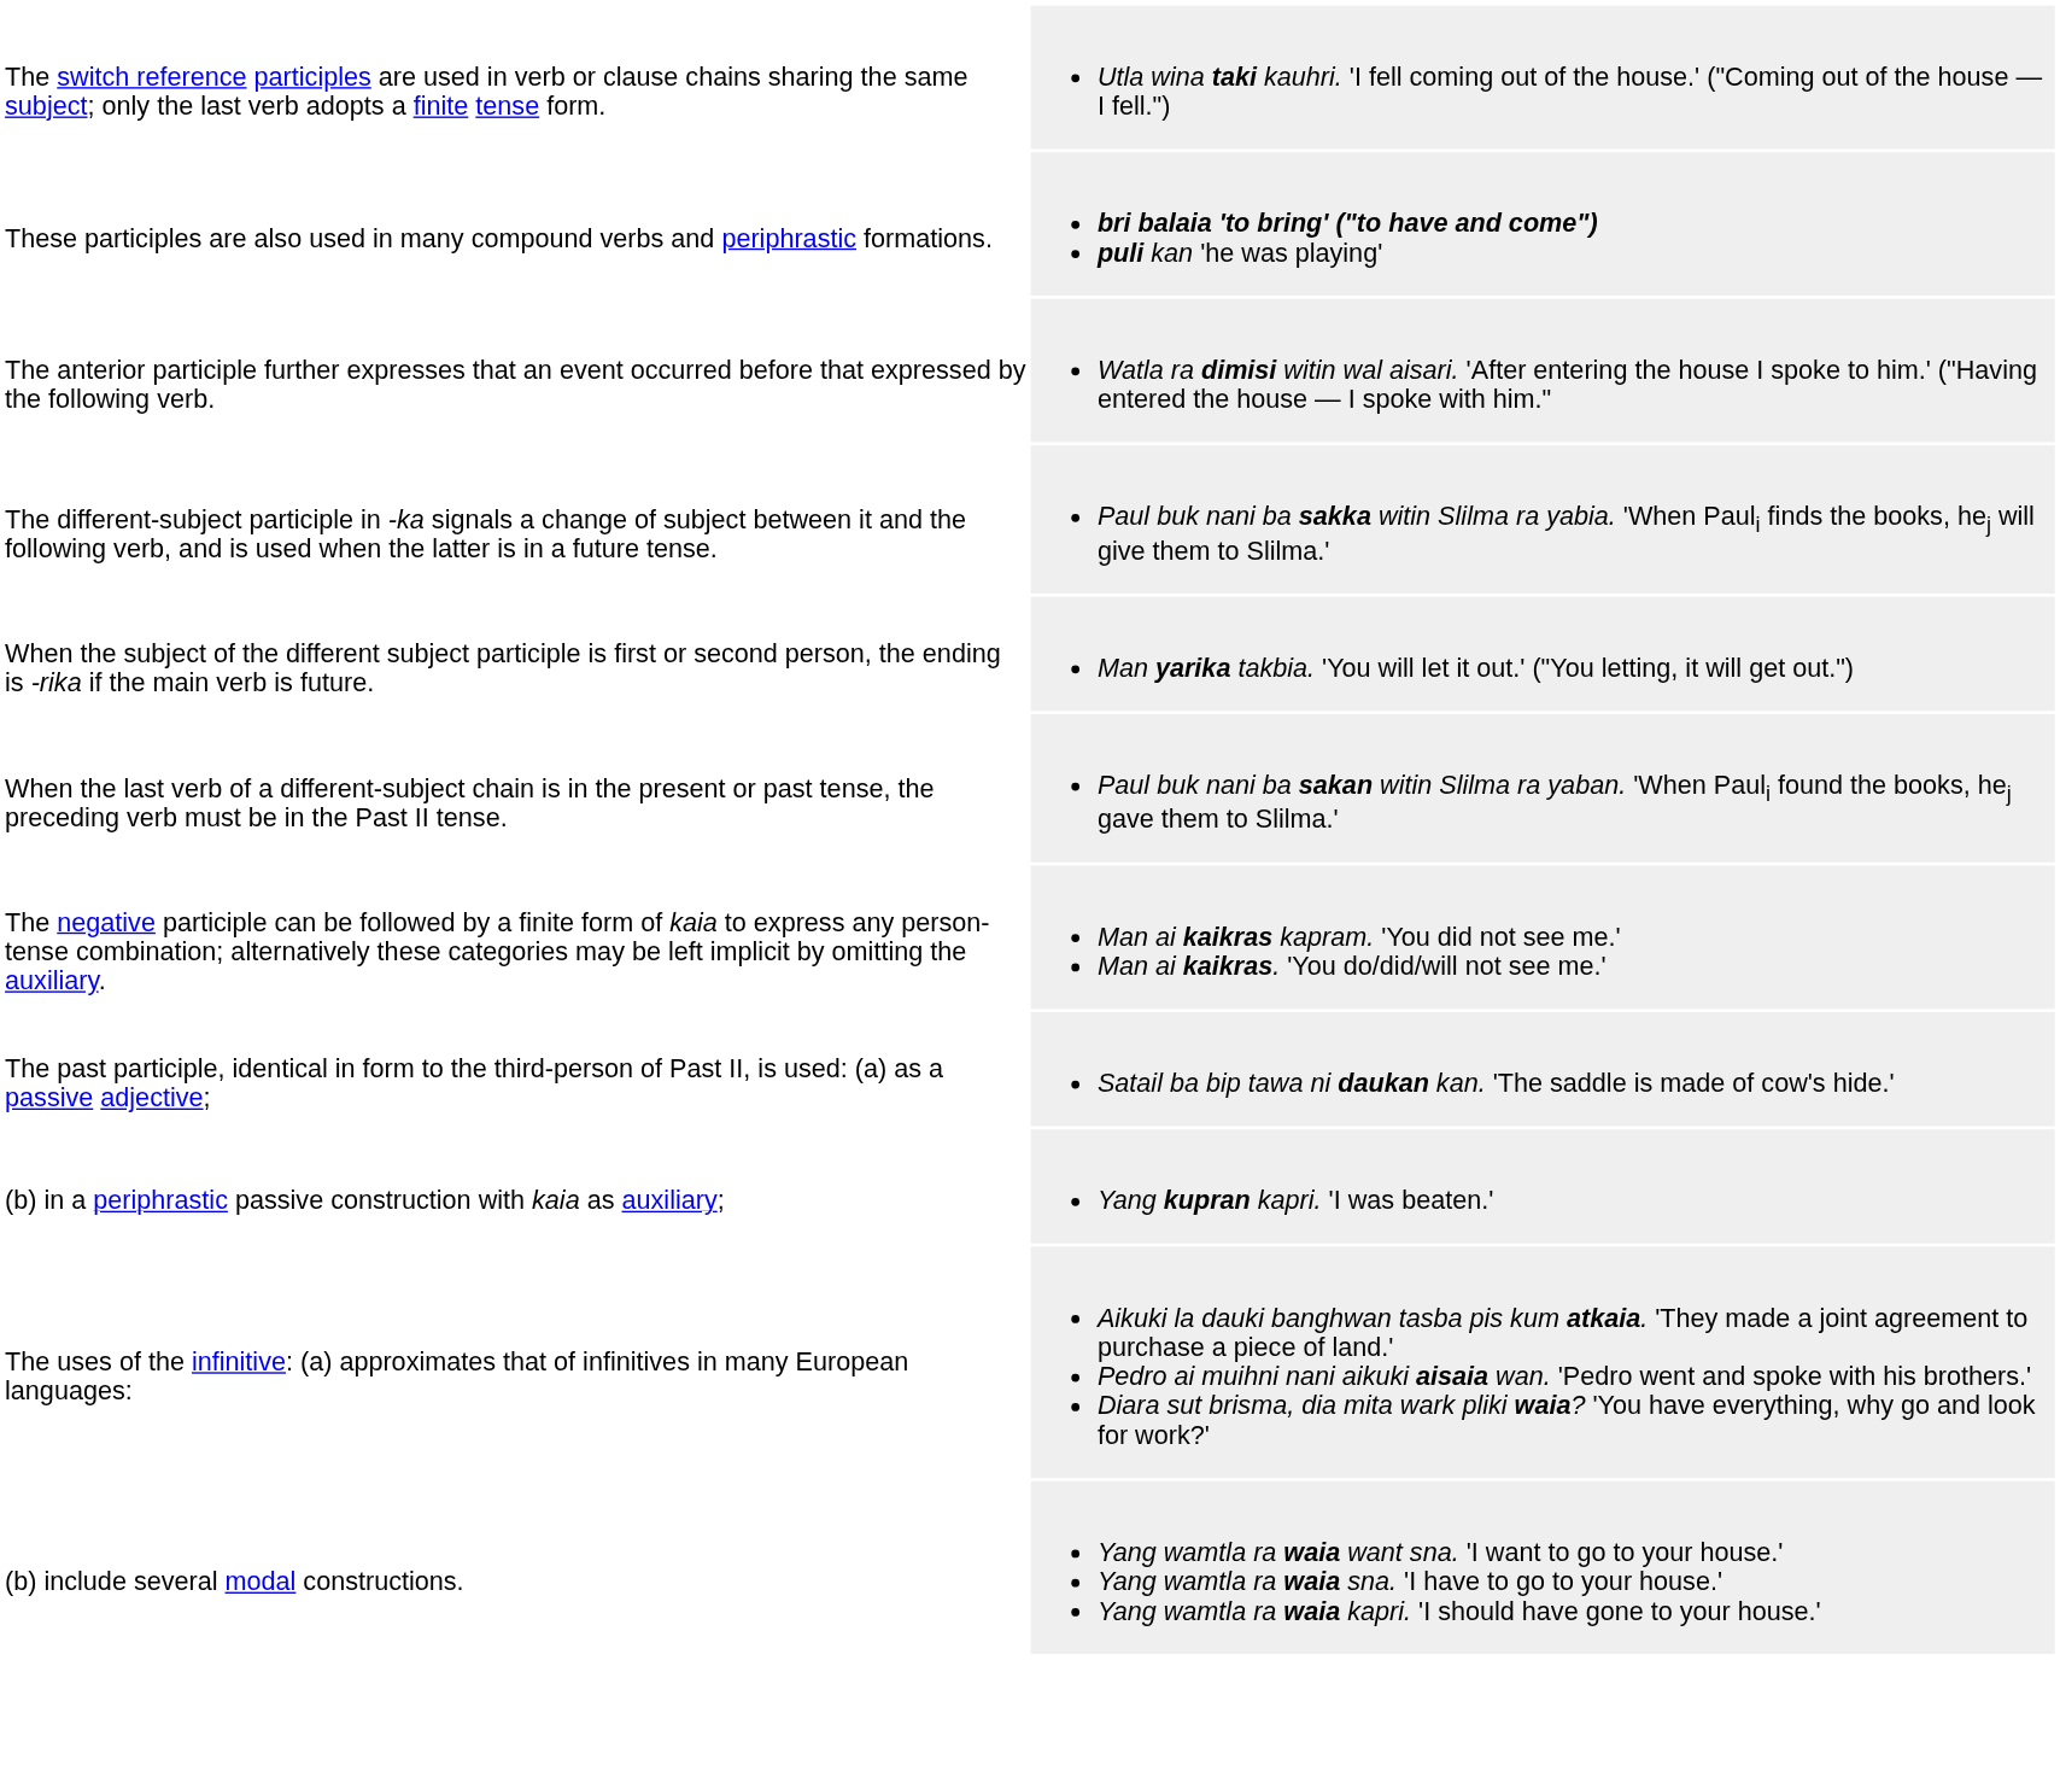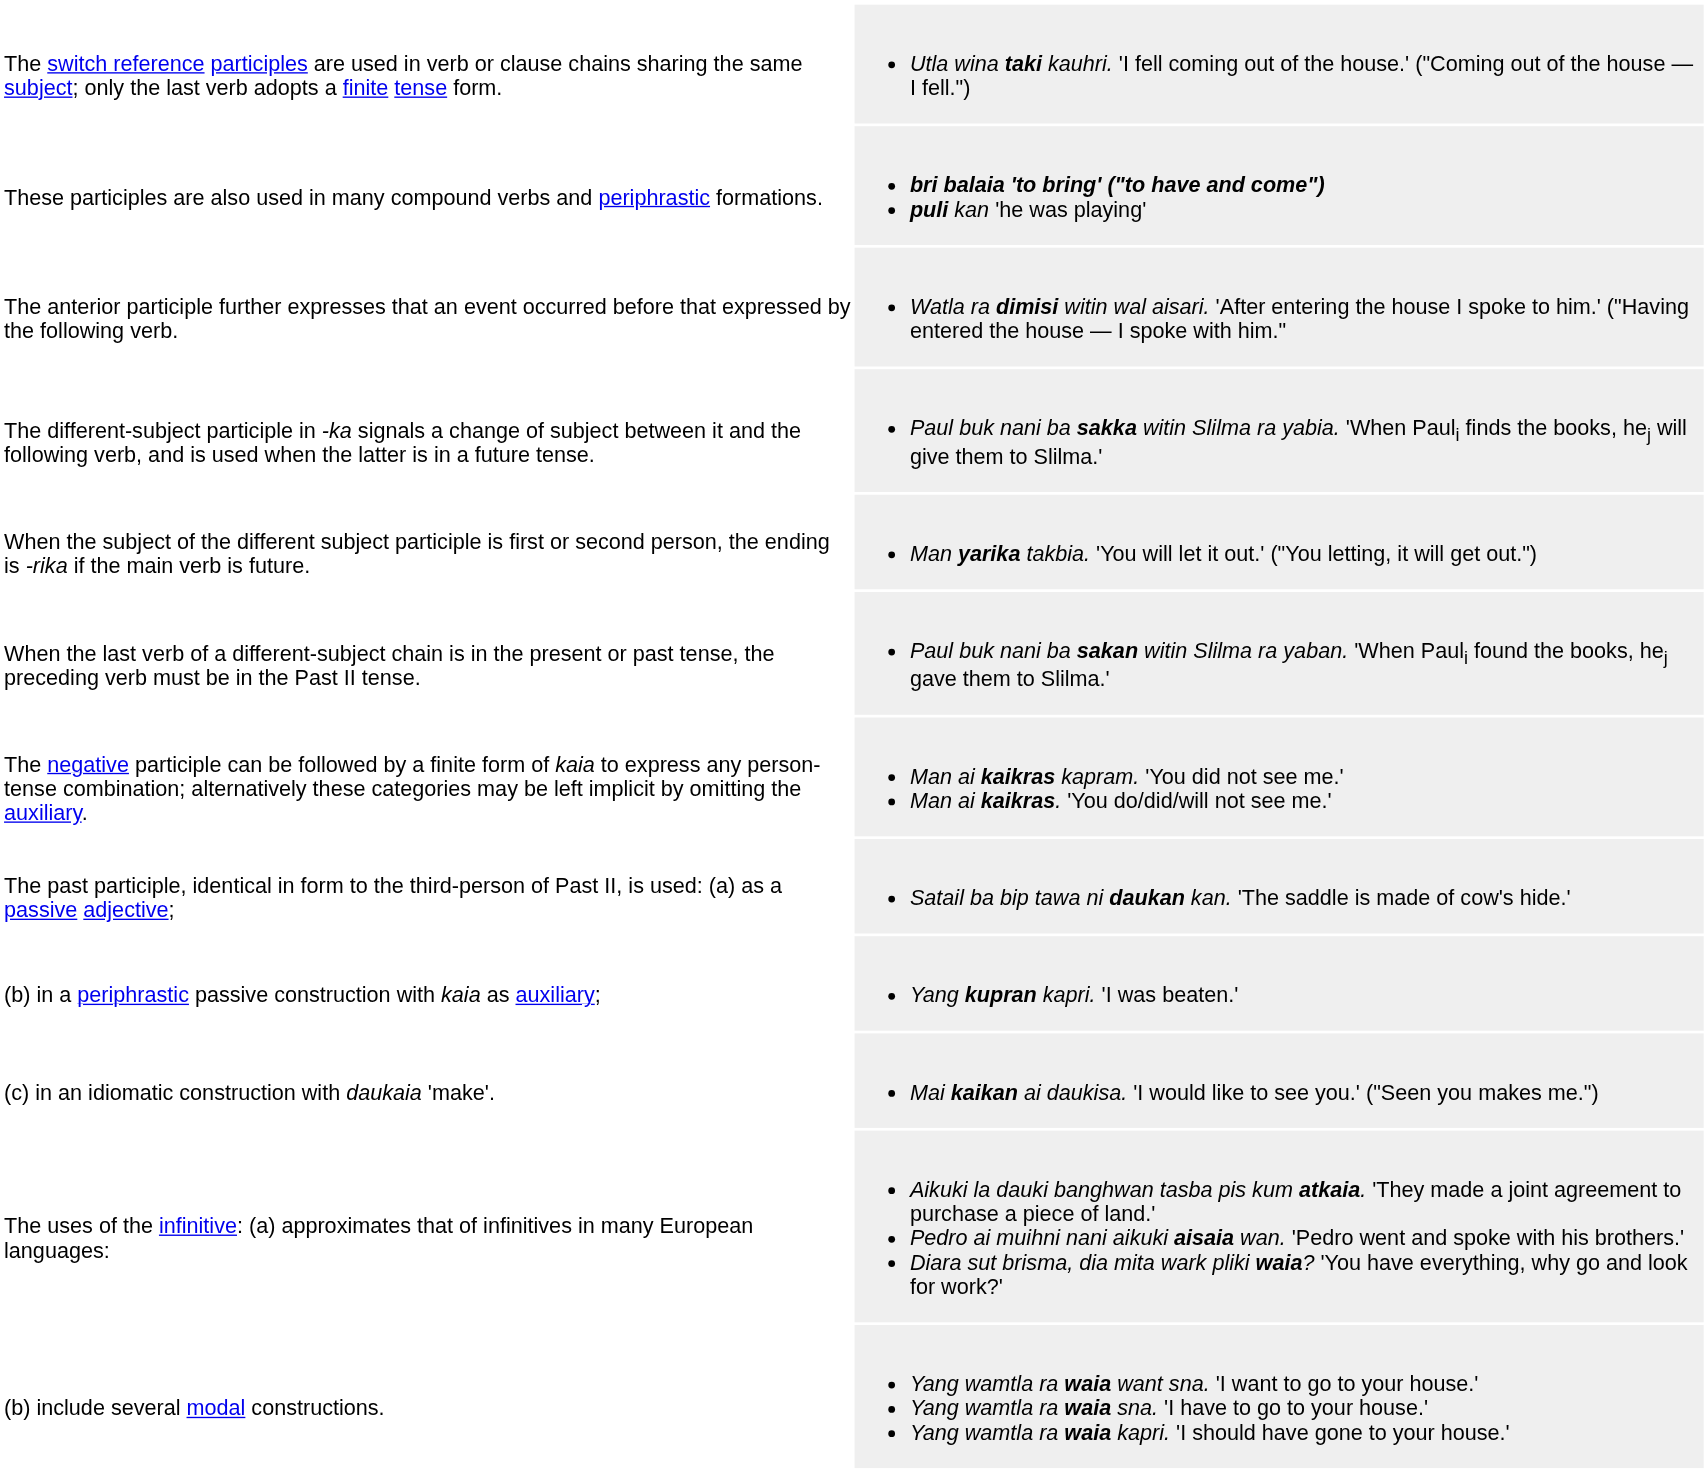+ row: (c) in an idiomatic construction with daukaia 'make'. | Mai kaikan ai daukisa. 'I would like to see you.' ("Seen you makes me.")
